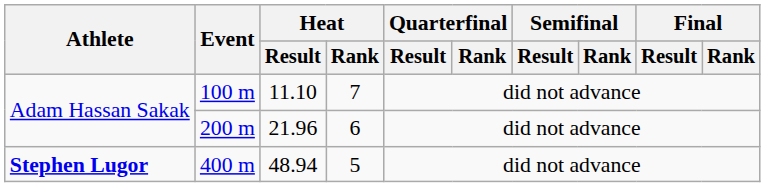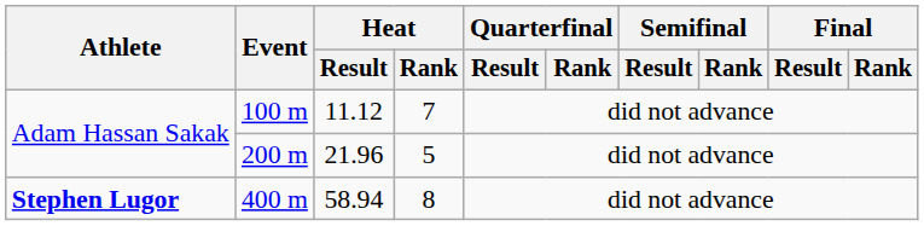100 m | Heat / Result: 11.10 -> 11.12
200 m | Heat / Rank: 6 -> 5
400 m | Heat / Result: 48.94 -> 58.94
400 m | Heat / Rank: 5 -> 8
